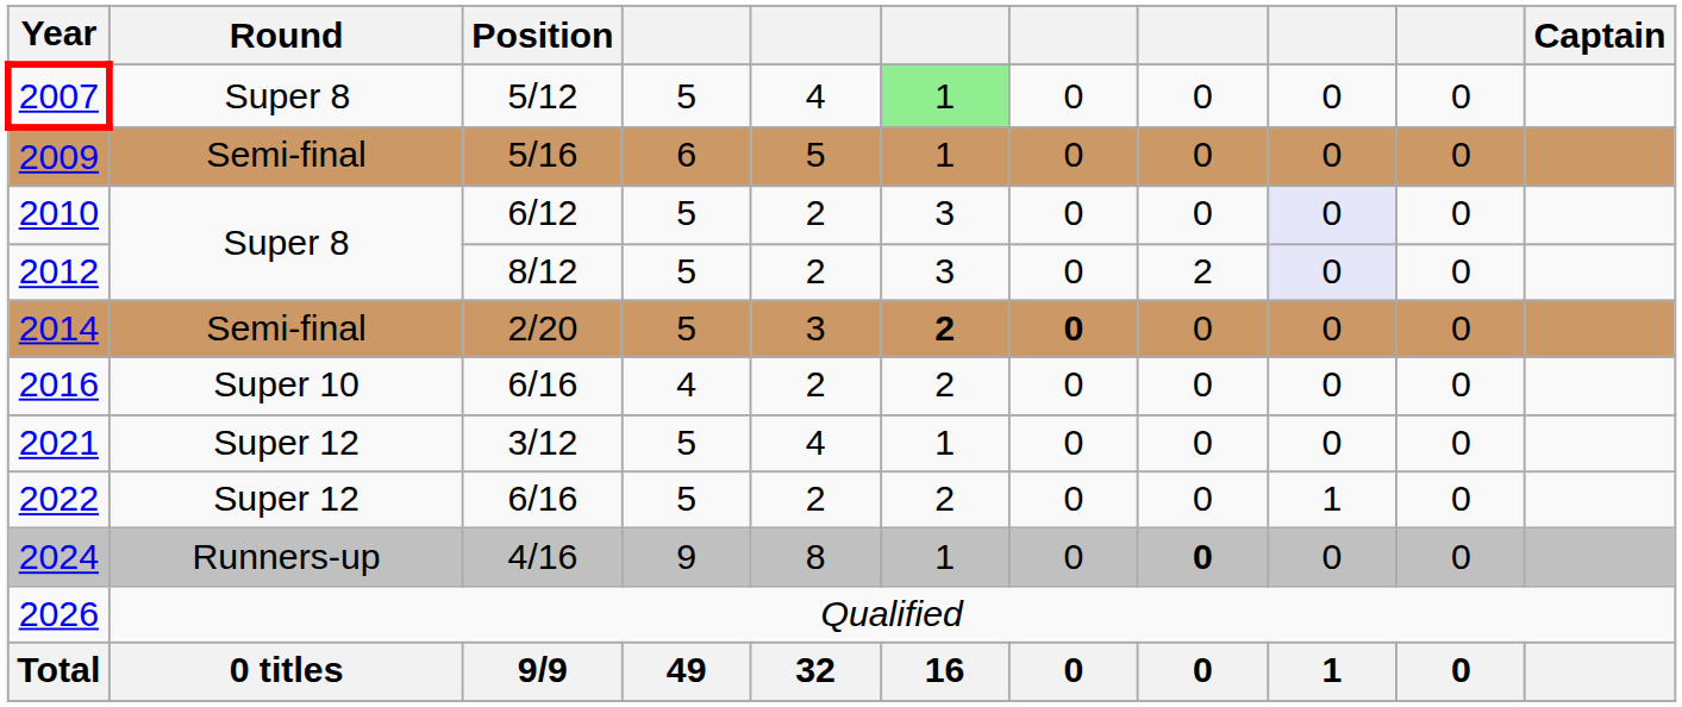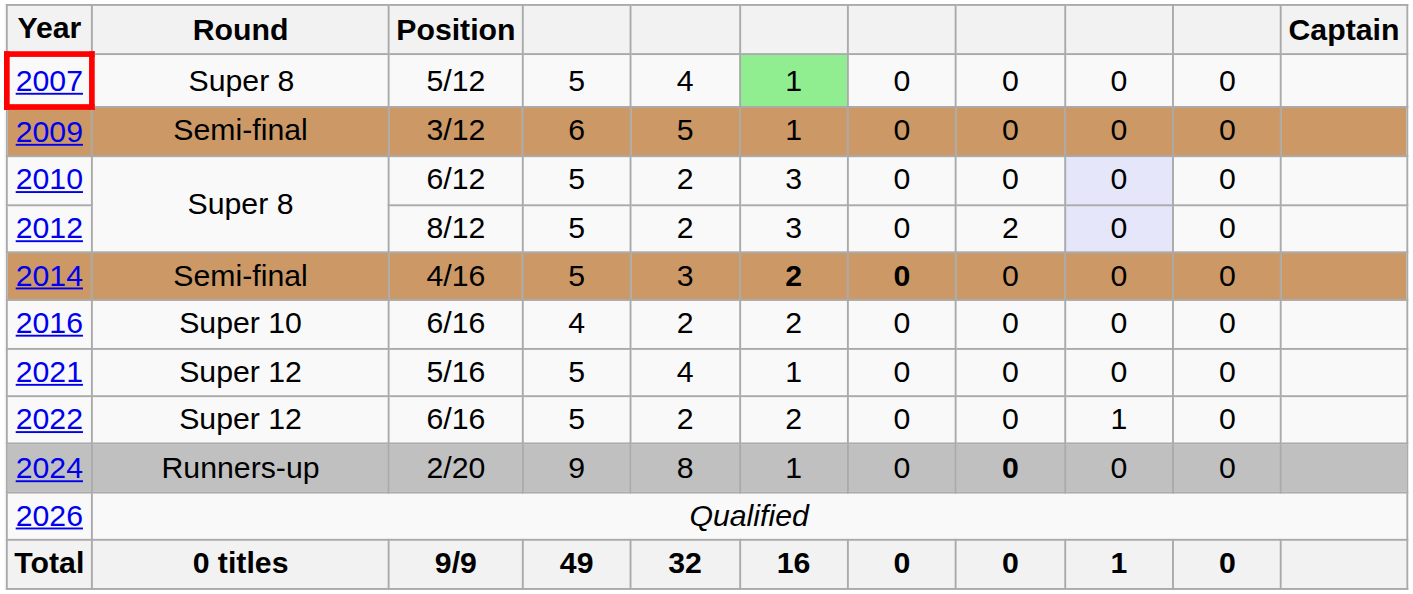2009 | Position: 5/16 -> 3/12
2014 | Position: 2/20 -> 4/16
2021 | Position: 3/12 -> 5/16
2024 | Position: 4/16 -> 2/20
